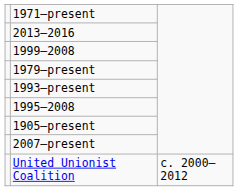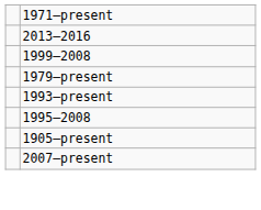- row: United Unionist Coalition | c. 2000–2012
